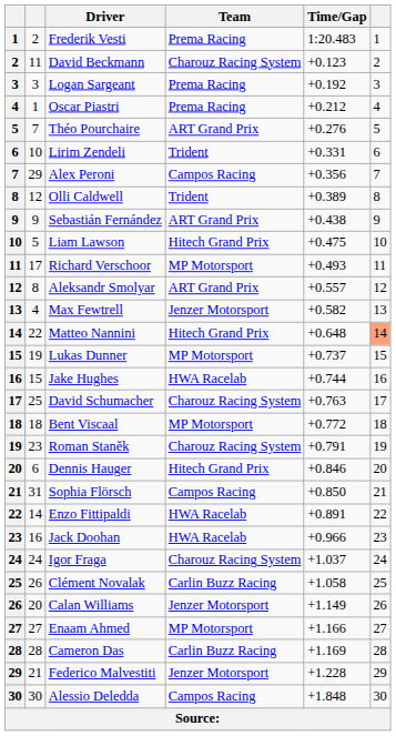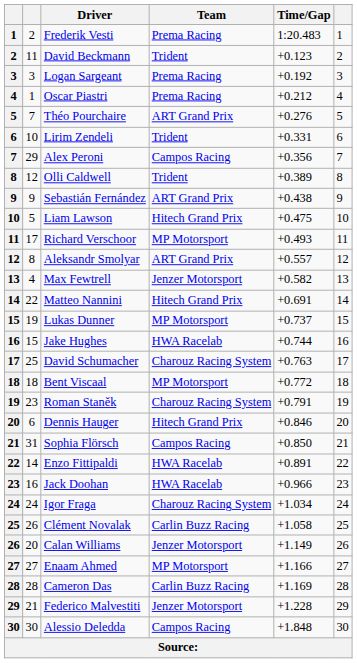David Beckmann | Team: Charouz Racing System -> Trident
Matteo Nannini | Time/Gap: +0.648 -> +0.691
Matteo Nannini | column 6: lightsalmon background -> no background
Igor Fraga | Time/Gap: +1.037 -> +1.034
